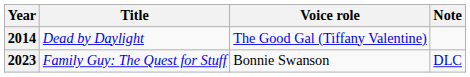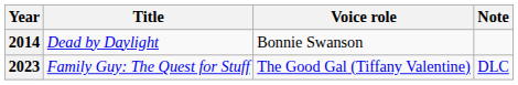2014 | Voice role: The Good Gal (Tiffany Valentine) -> Bonnie Swanson
2023 | Voice role: Bonnie Swanson -> The Good Gal (Tiffany Valentine)
